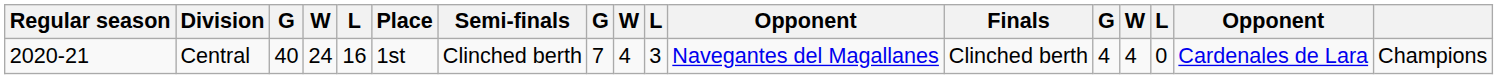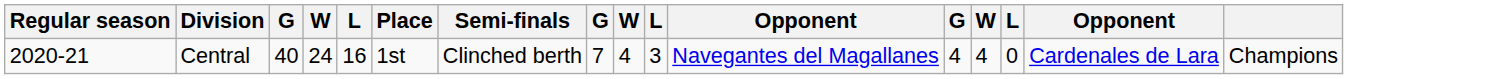- column: Finals | Clinched berth
